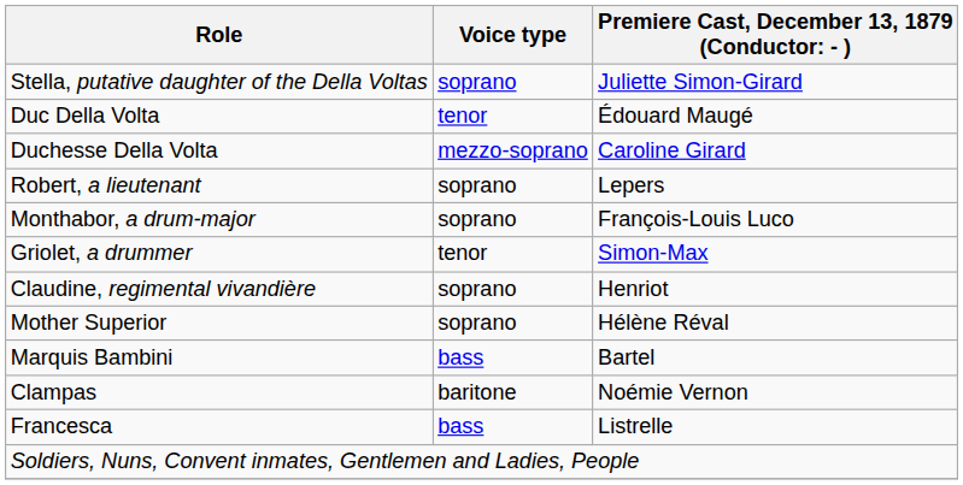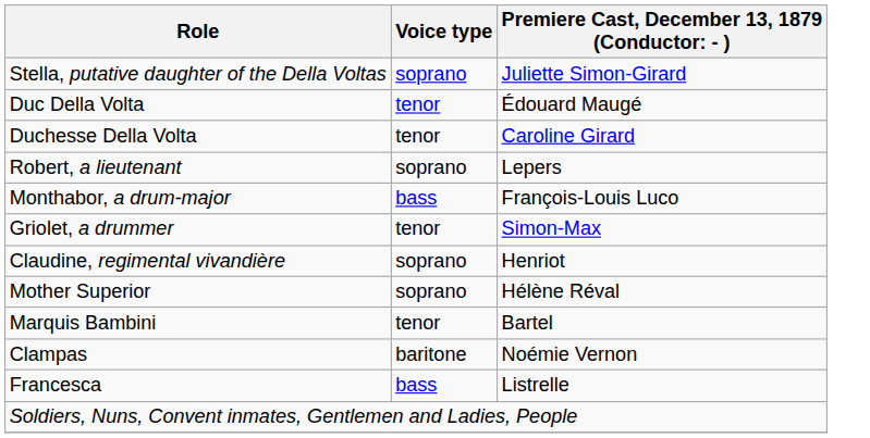Duchesse Della Volta | Voice type: mezzo-soprano -> tenor
Monthabor, a drum-major | Voice type: soprano -> bass
Marquis Bambini | Voice type: bass -> tenor
